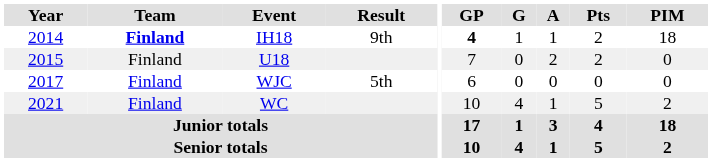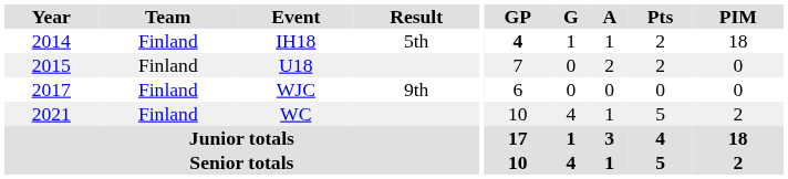IH18 | Team: bold -> normal
IH18 | Result: 9th -> 5th
WJC | Result: 5th -> 9th
